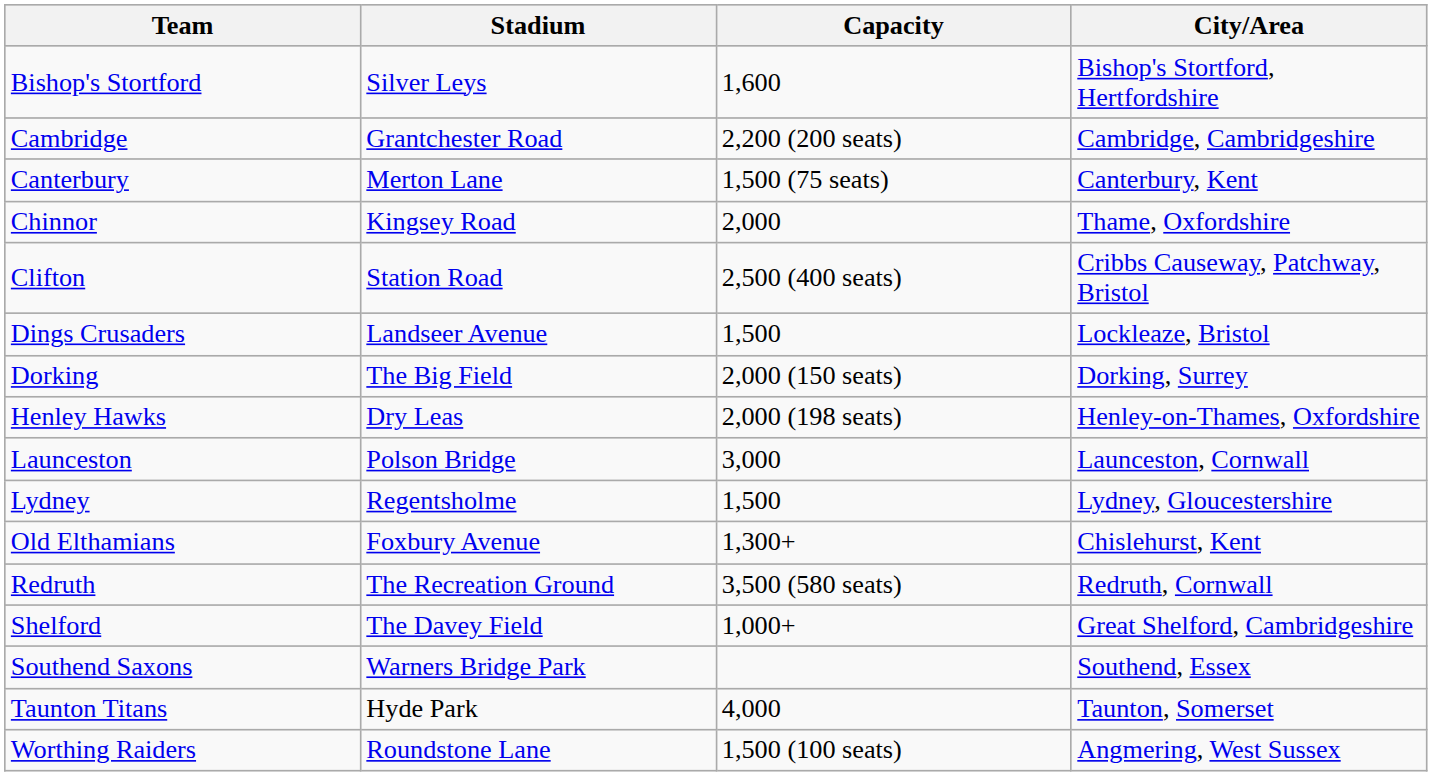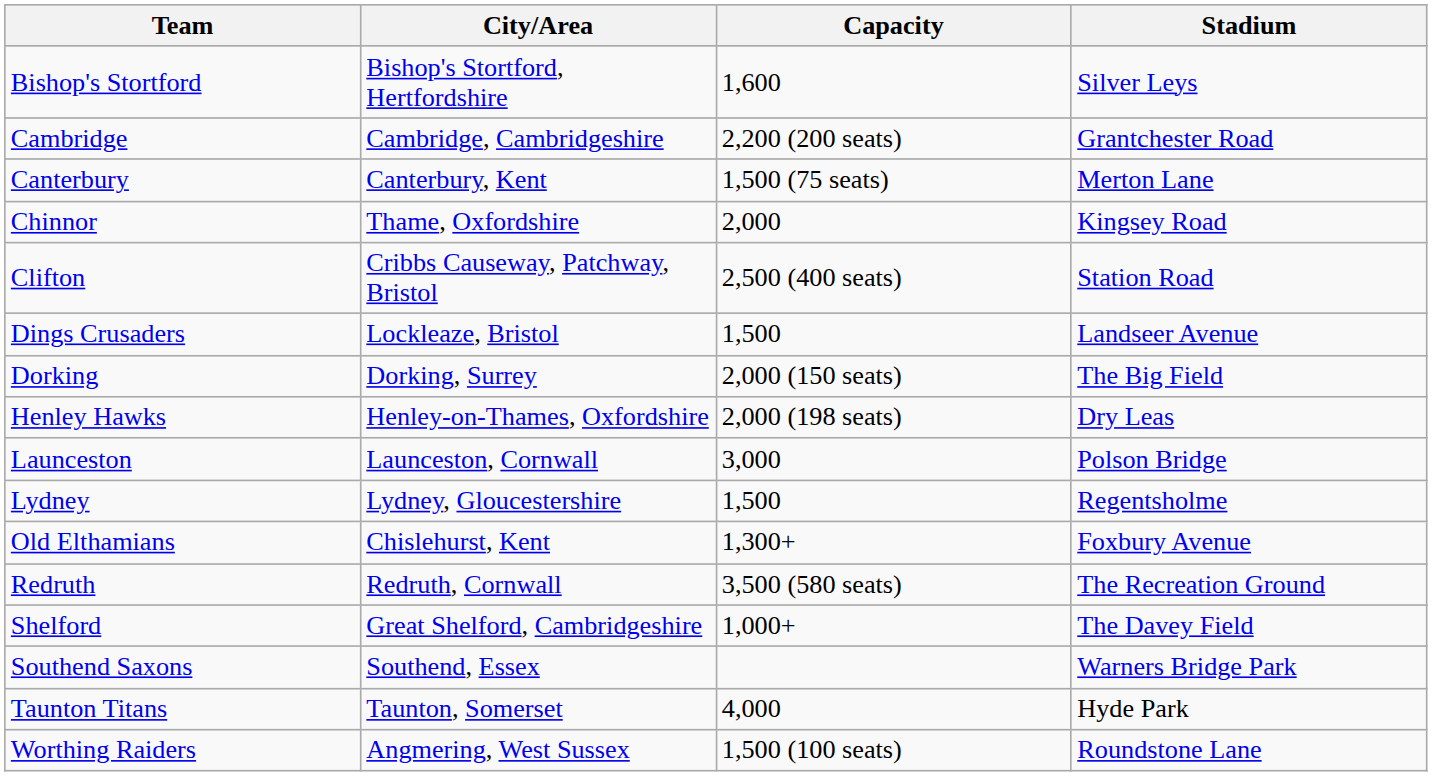columns swapped: Stadium <-> City/Area
